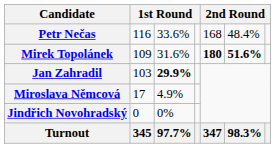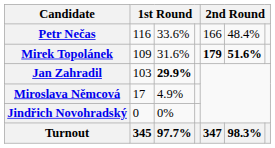Petr Nečas | column 5: 168 -> 166
Mirek Topolánek | column 5: 180 -> 179
